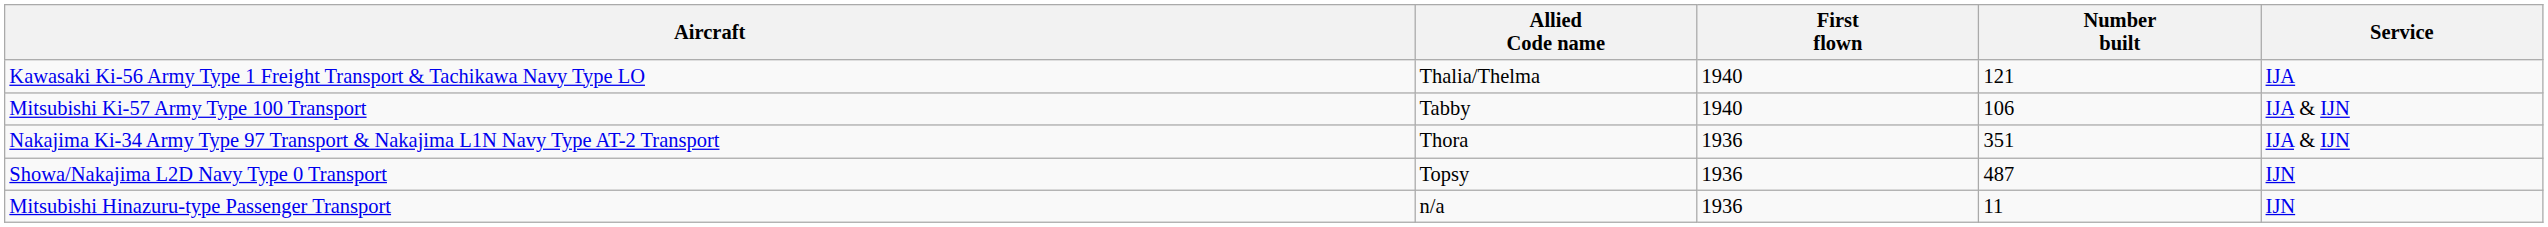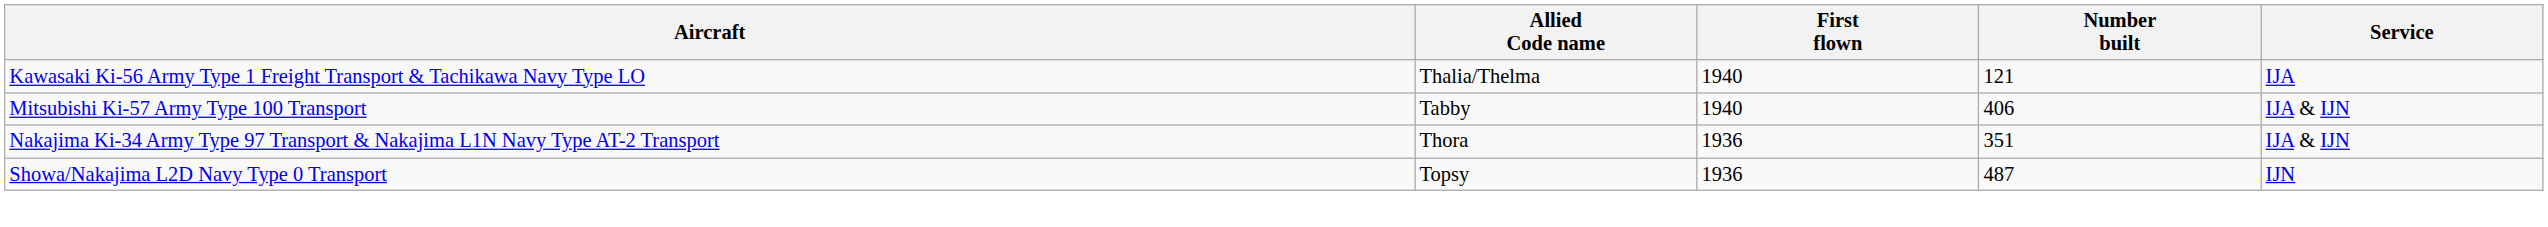Mitsubishi Ki-57 Army Type 100 Transport | Number built: 106 -> 406
- row: Mitsubishi Hinazuru-type Passenger Transport | n/a | 1936 | 11 | IJN
